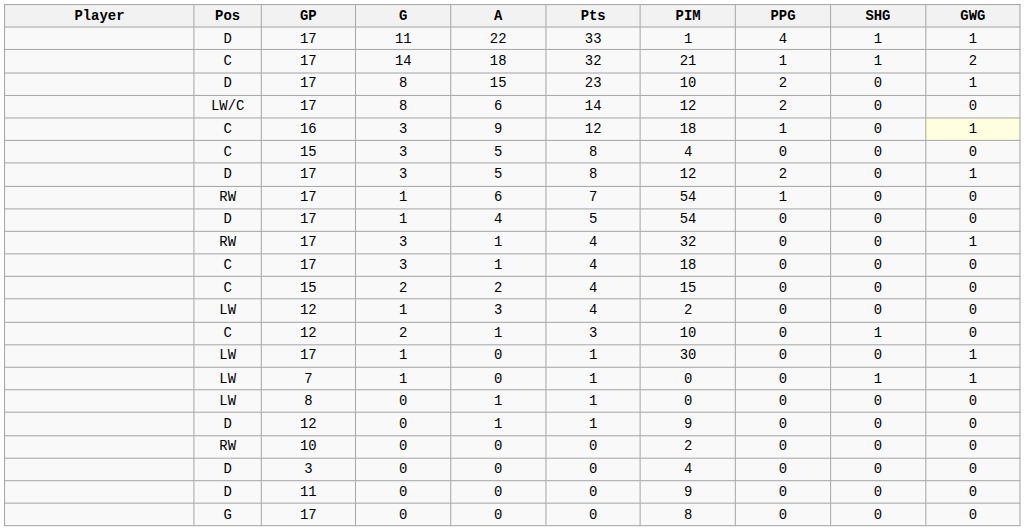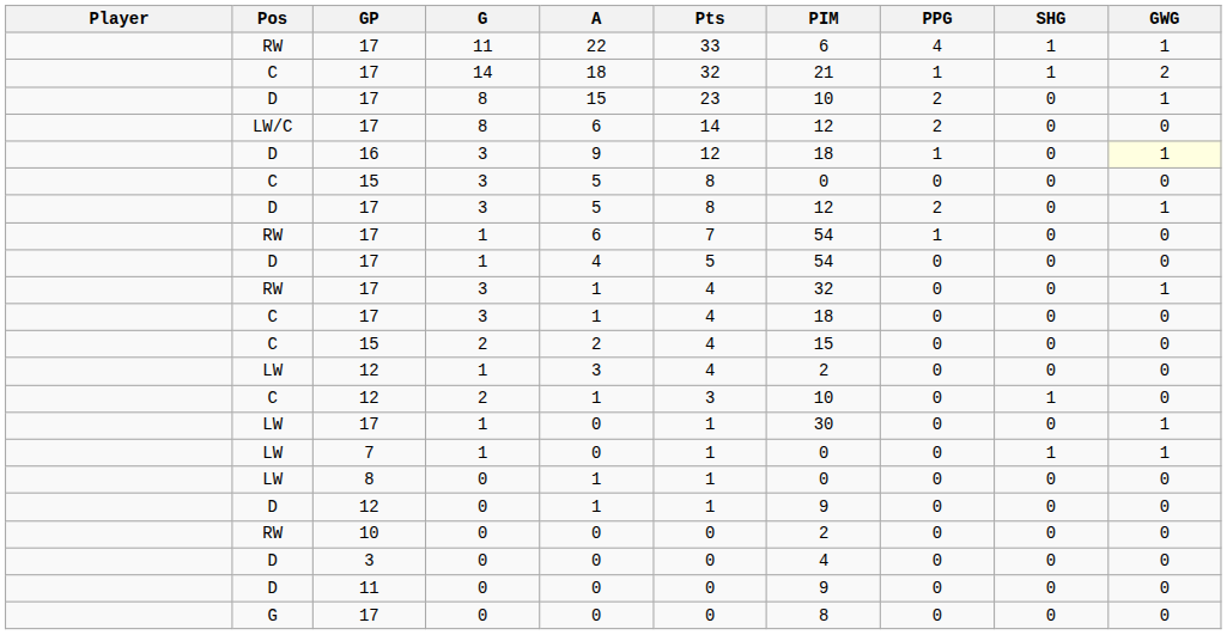17 / 11 | Pos: D -> RW
17 / 11 | PIM: 1 -> 6
16 | Pos: C -> D
15 / 3 | PIM: 4 -> 0
